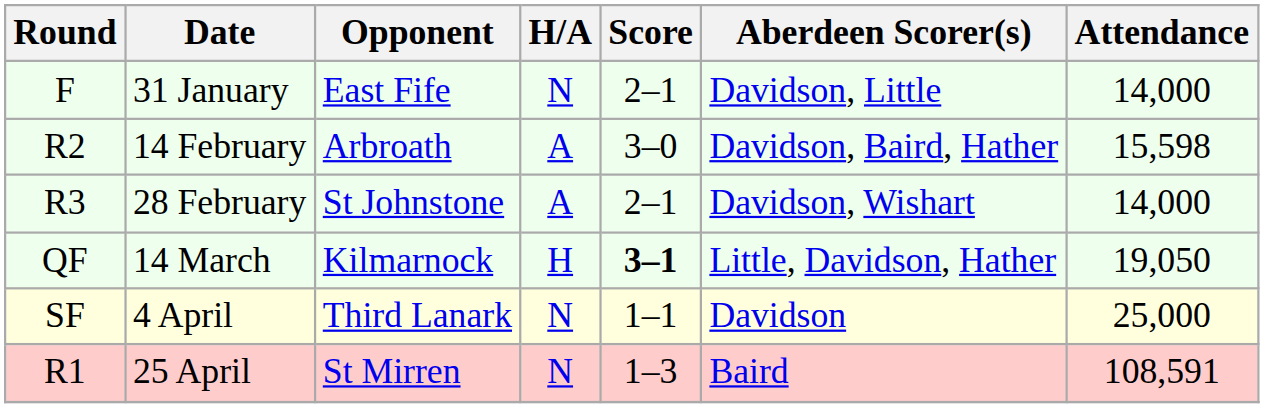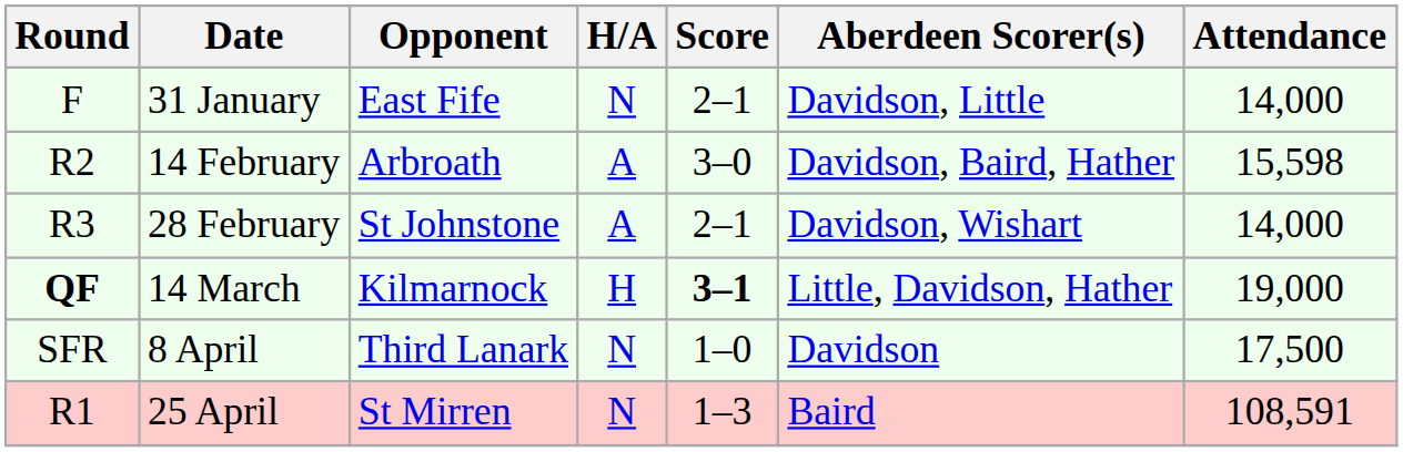14 March | Round: normal -> bold
14 March | Attendance: 19,050 -> 19,000
- row: SF | 4 April | Third Lanark | N | 1–1 | Davidson | 25,000
+ row: SFR | 8 April | Third Lanark | N | 1–0 | Davidson | 17,500
